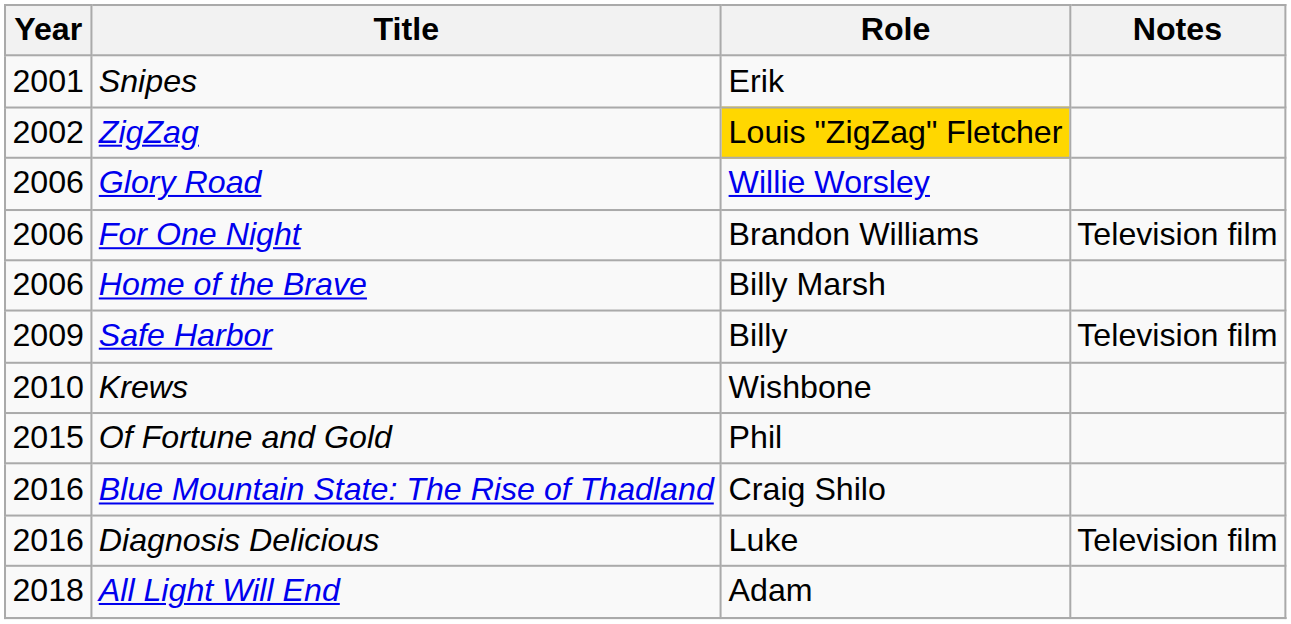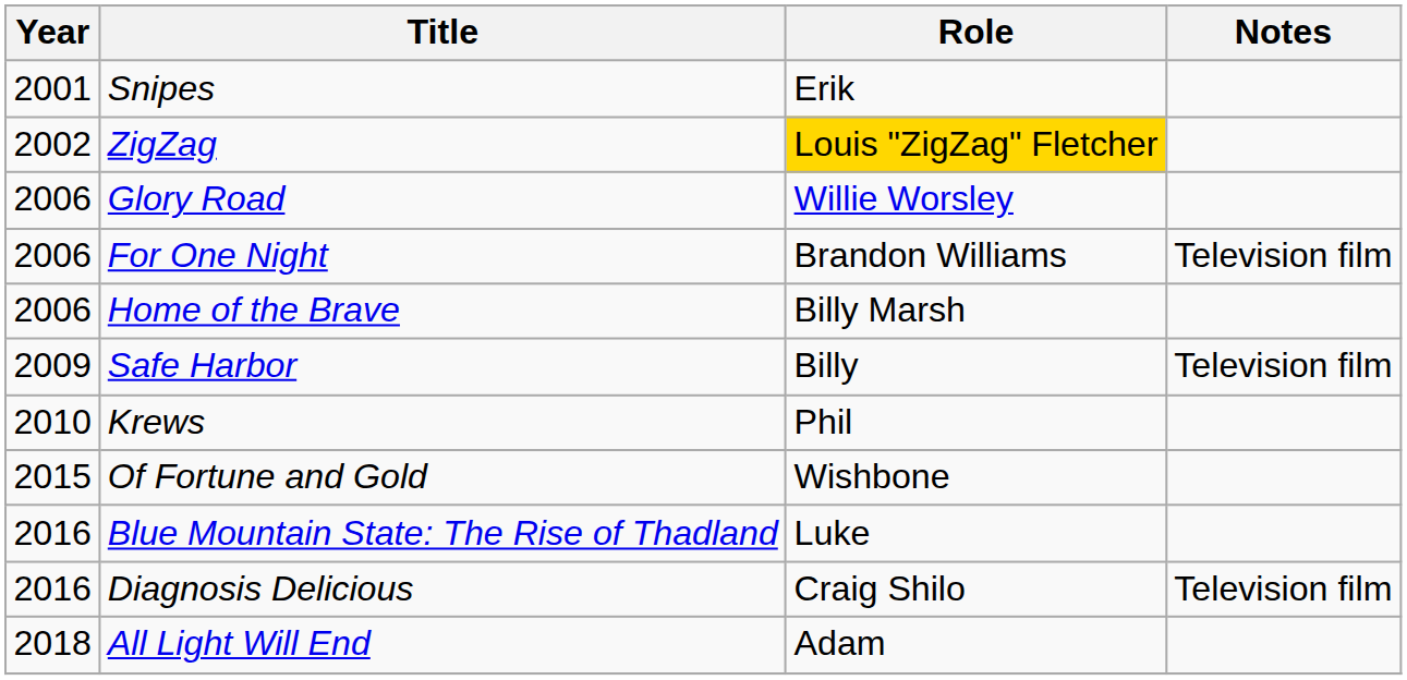Krews | Role: Wishbone -> Phil
Of Fortune and Gold | Role: Phil -> Wishbone
Blue Mountain State: The Rise of Thadland | Role: Craig Shilo -> Luke
Diagnosis Delicious | Role: Luke -> Craig Shilo
